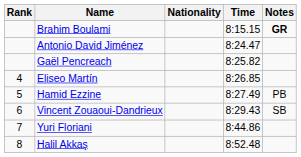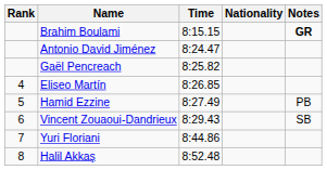columns swapped: Nationality <-> Time
